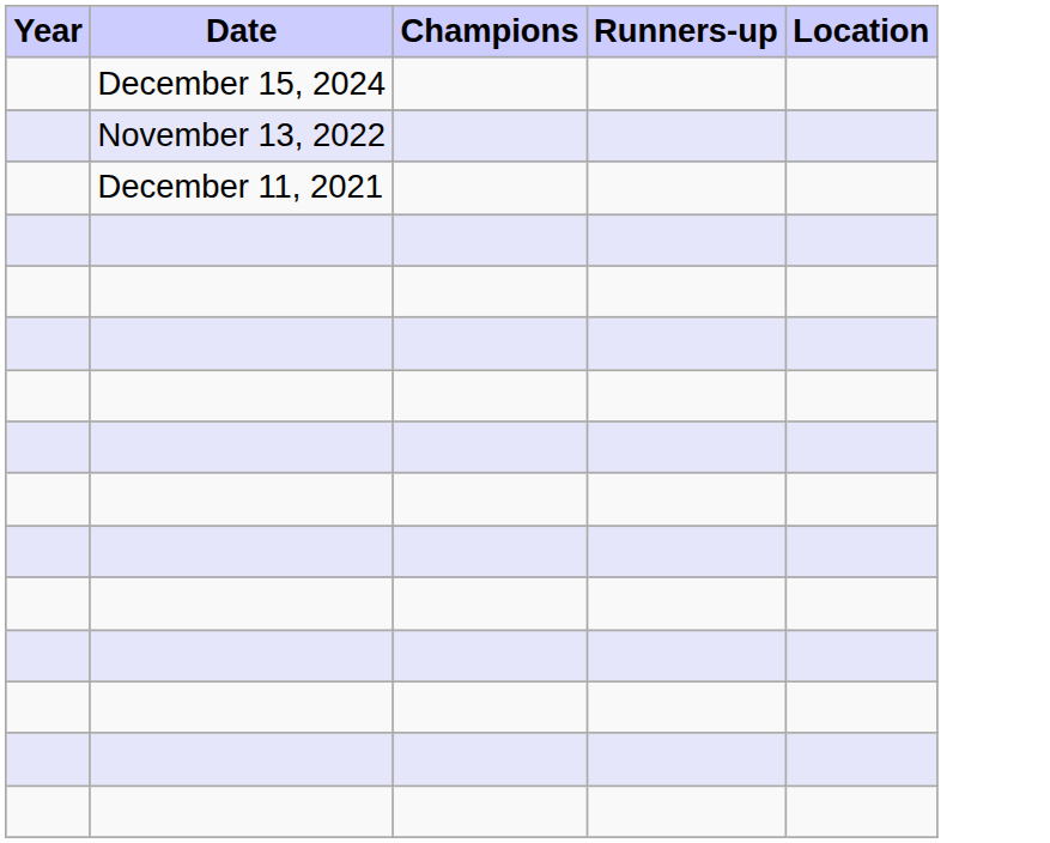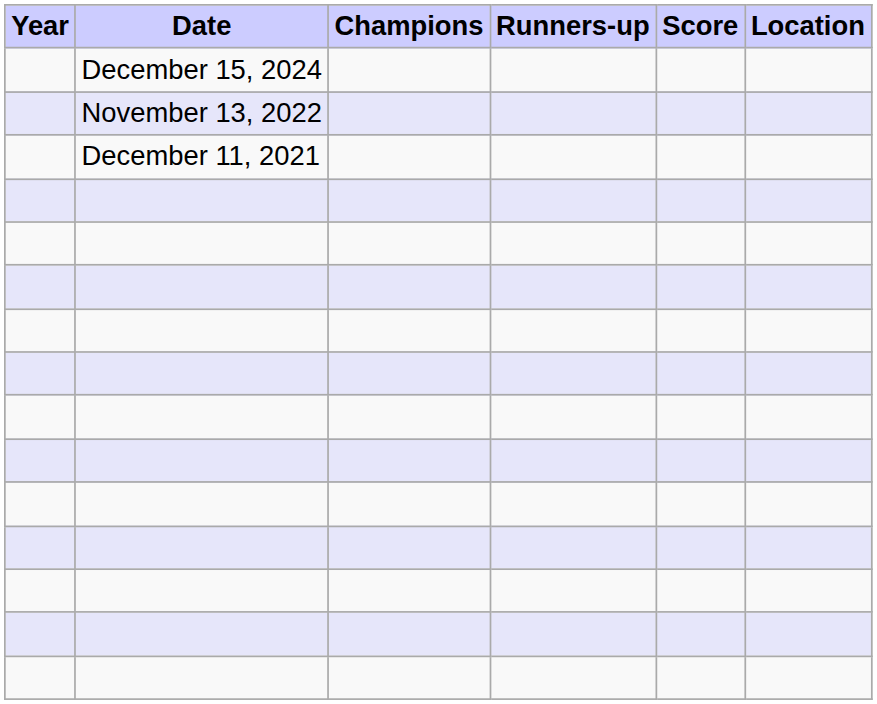+ column: Score
